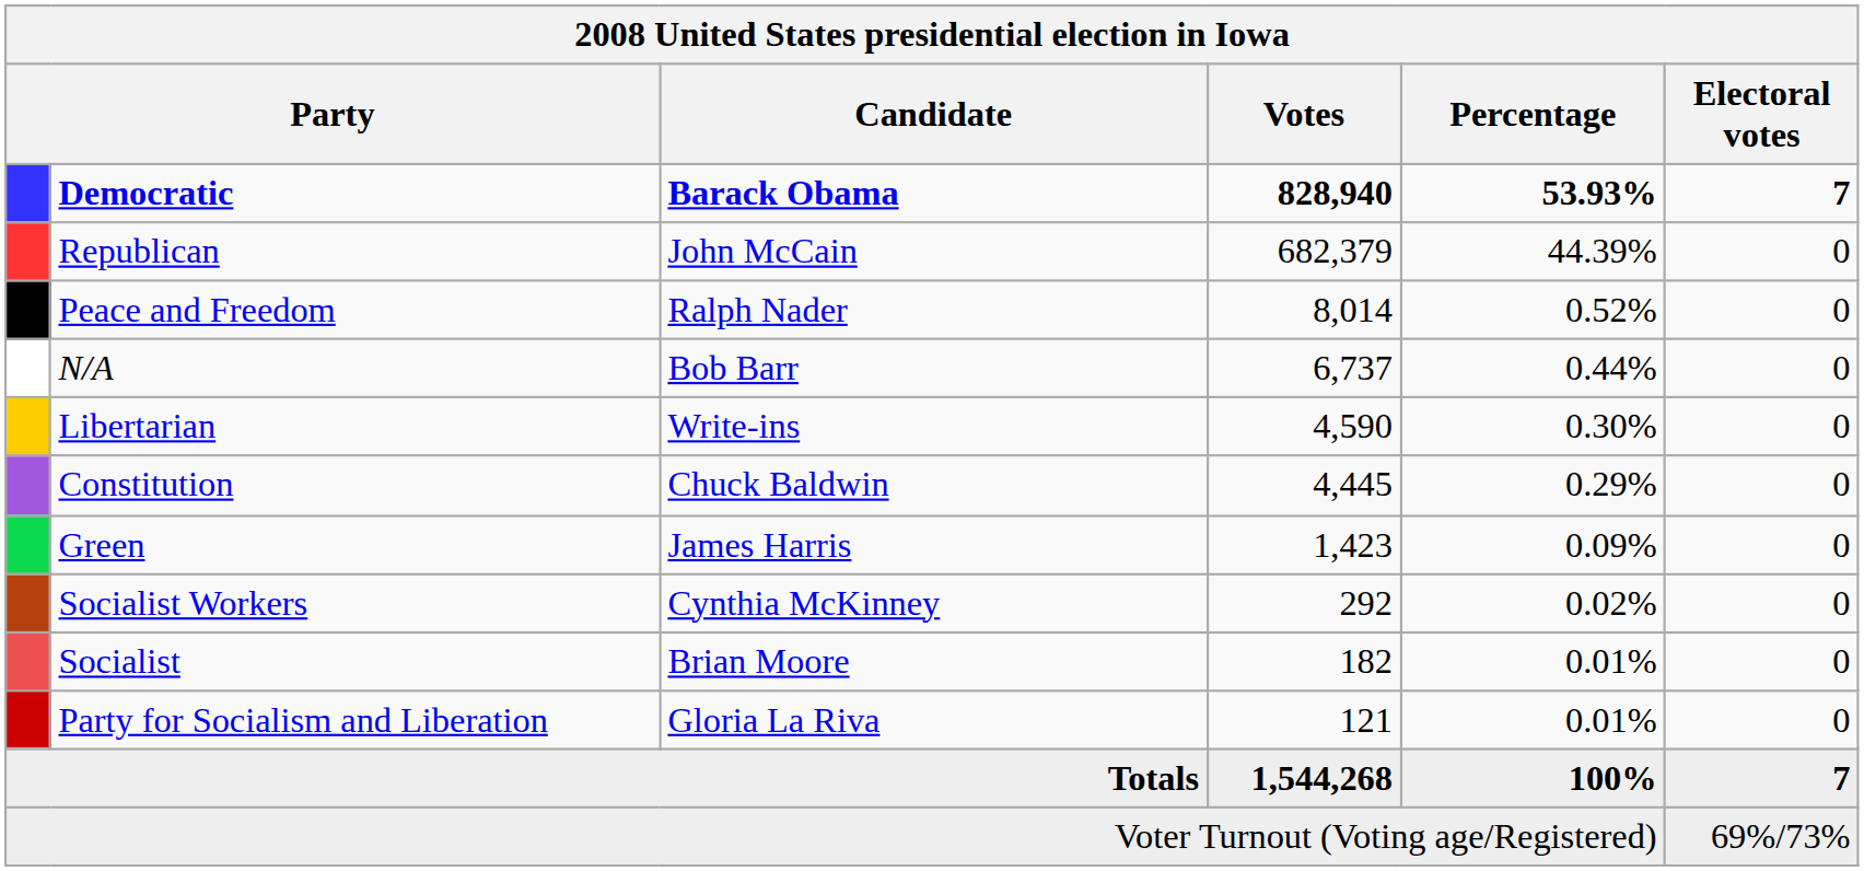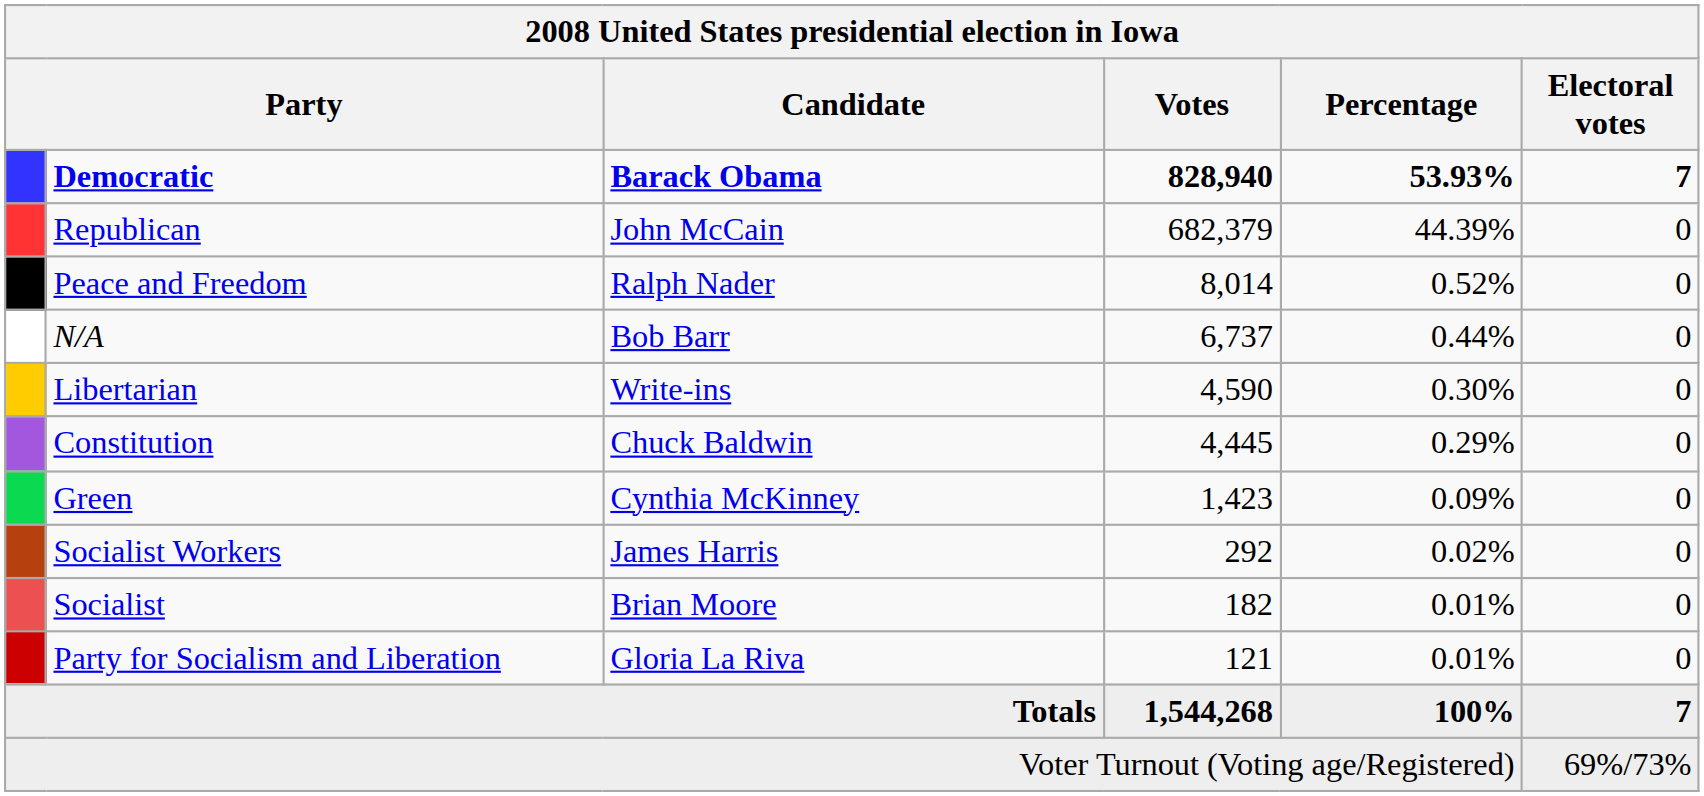Green | Candidate: James Harris -> Cynthia McKinney
Socialist Workers | Candidate: Cynthia McKinney -> James Harris
